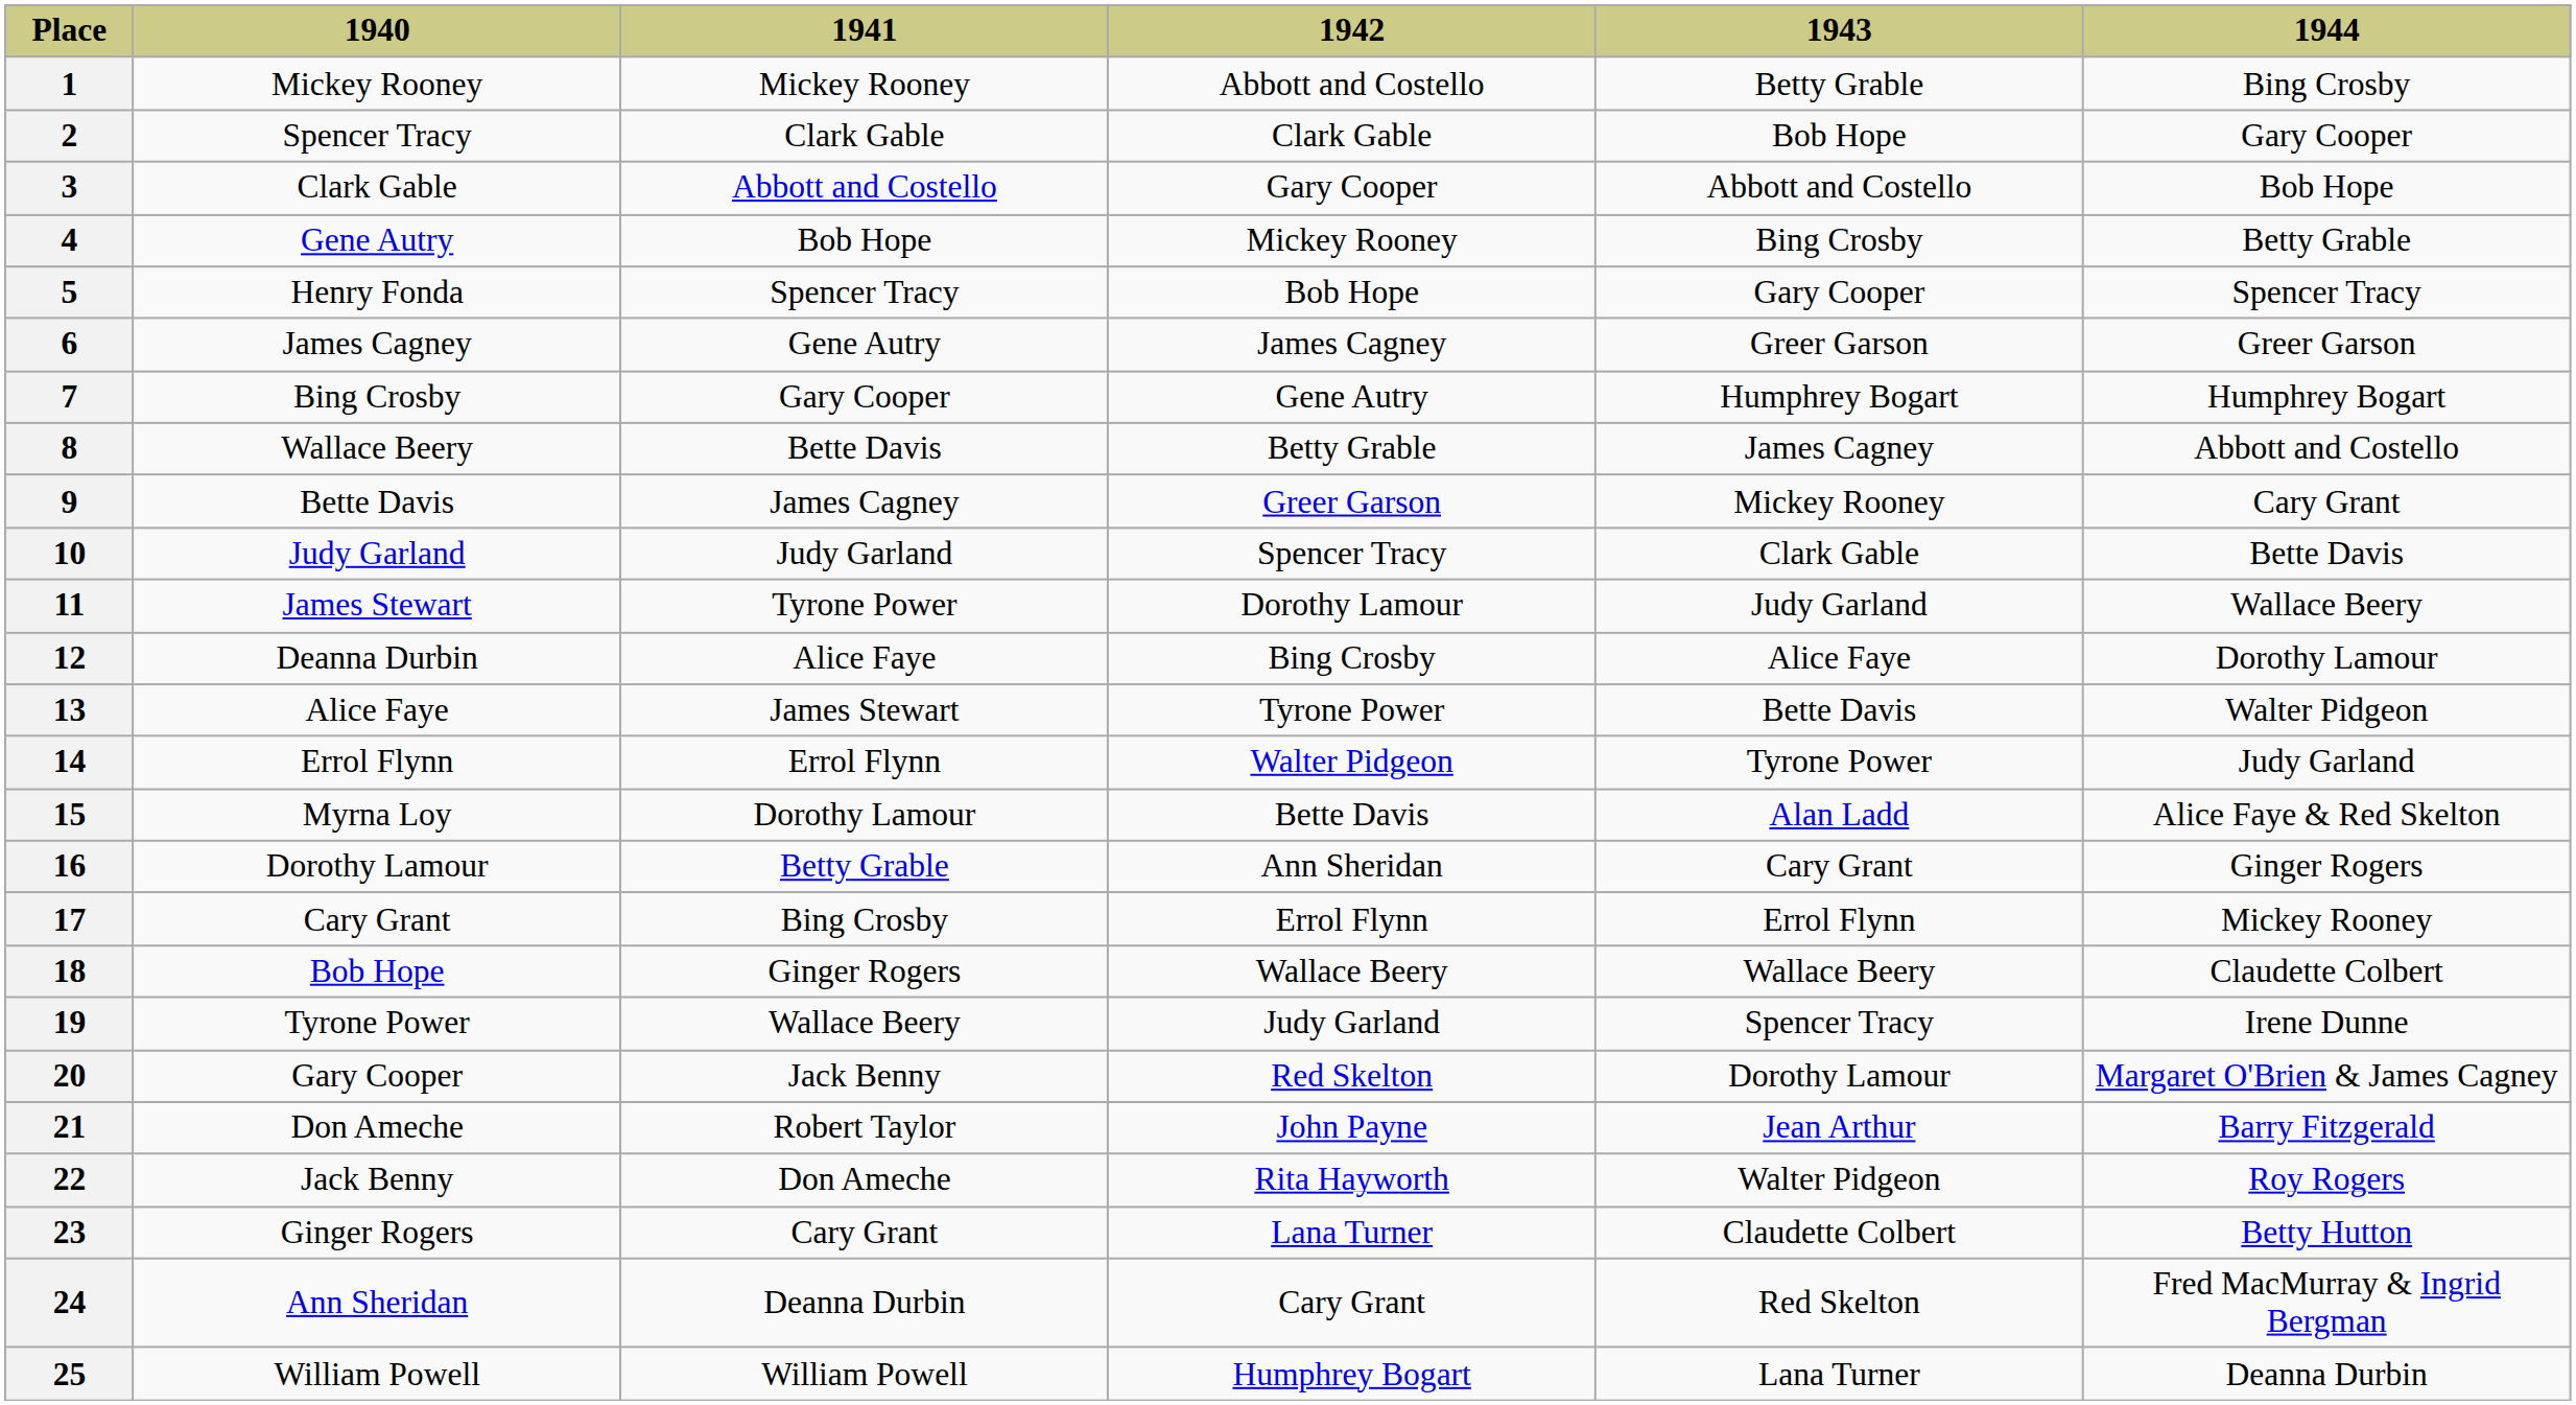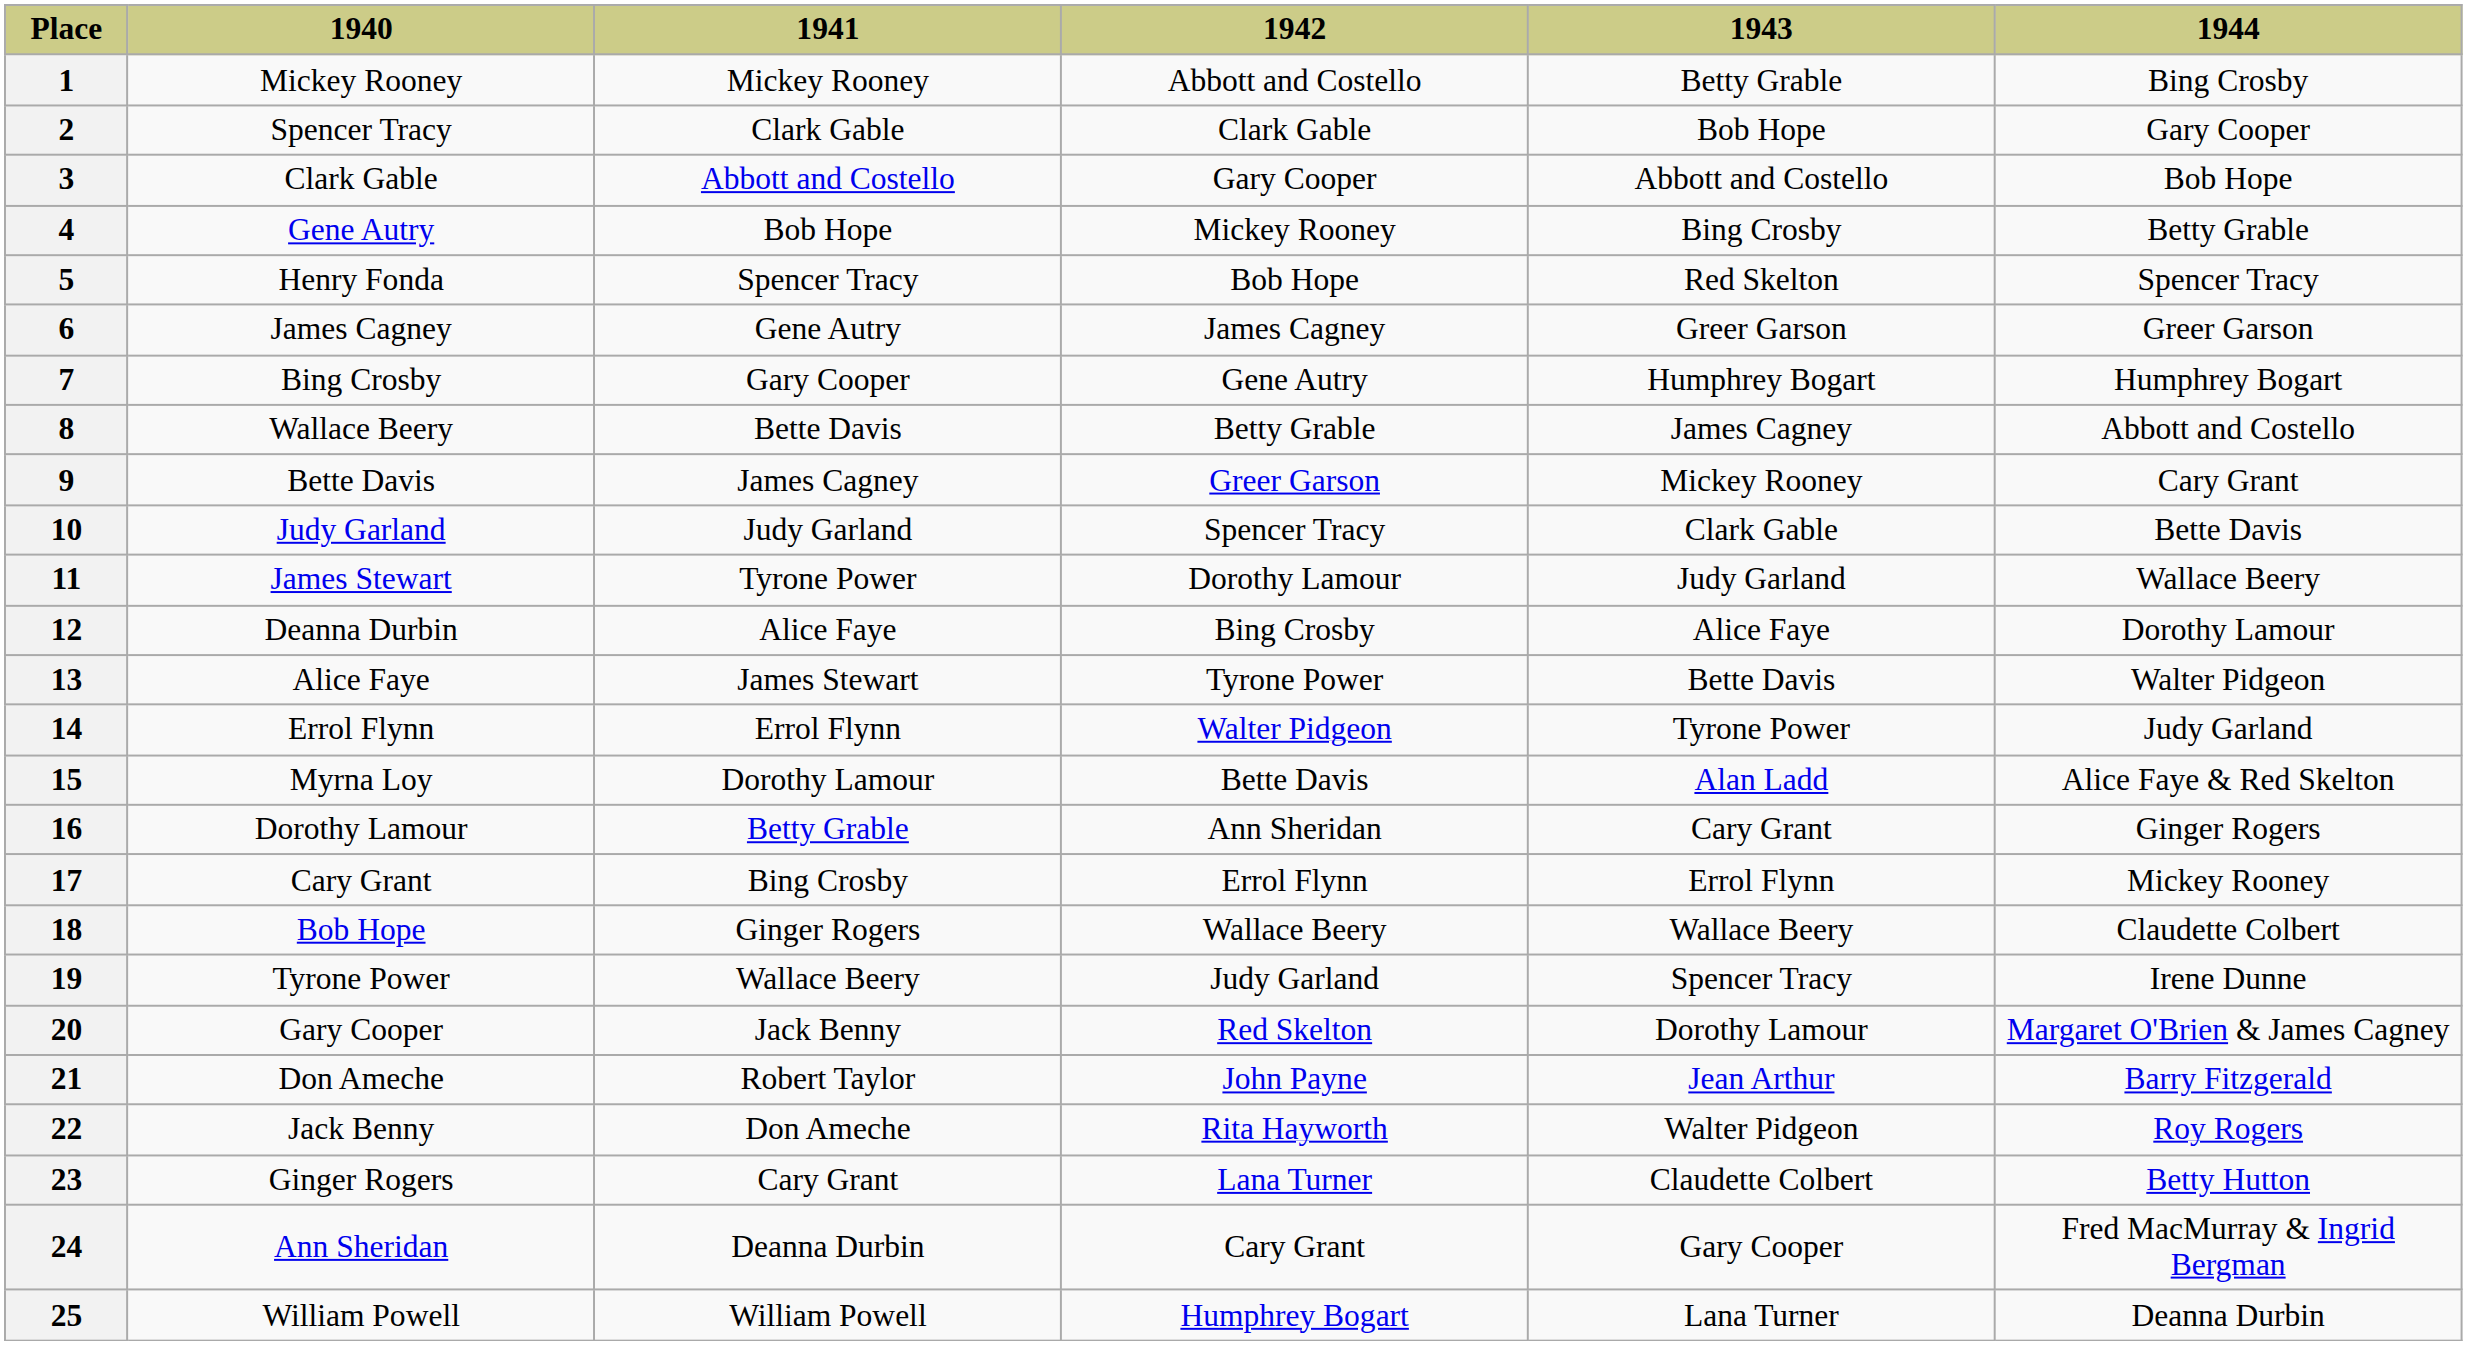5 | 1943: Gary Cooper -> Red Skelton
24 | 1943: Red Skelton -> Gary Cooper
